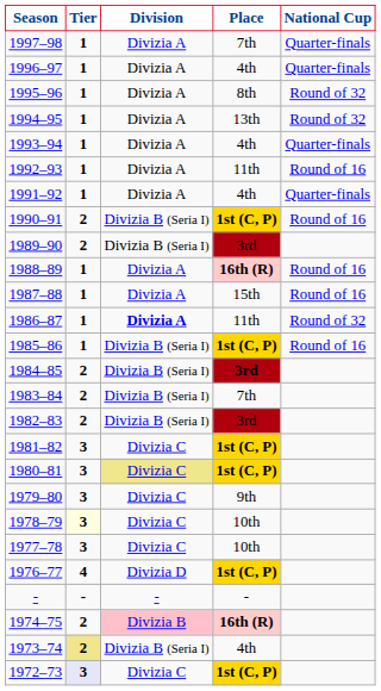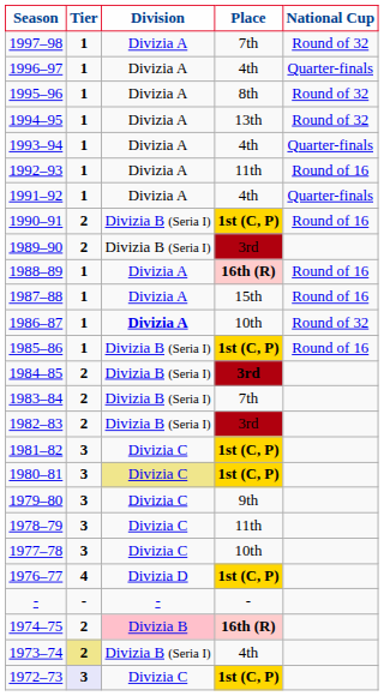1997–98 | National Cup: Quarter-finals -> Round of 32
1986–87 | Place: 11th -> 10th
1978–79 | Tier: lightyellow background -> no background
1978–79 | Place: 10th -> 11th
